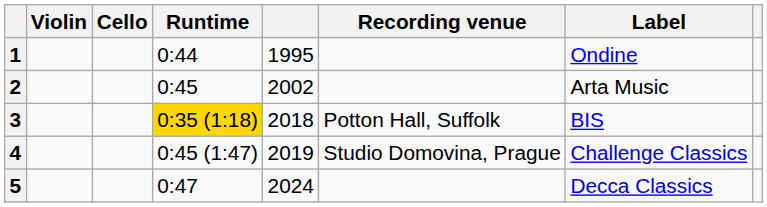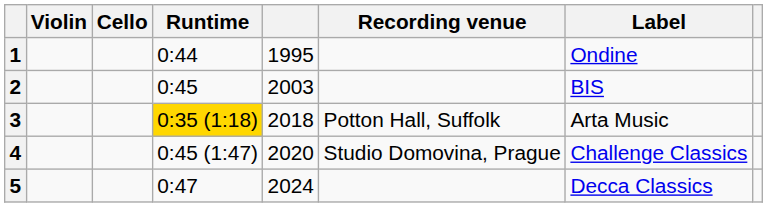2 | column 5: 2002 -> 2003
2 | Label: Arta Music -> BIS
3 | Label: BIS -> Arta Music
4 | column 5: 2019 -> 2020
